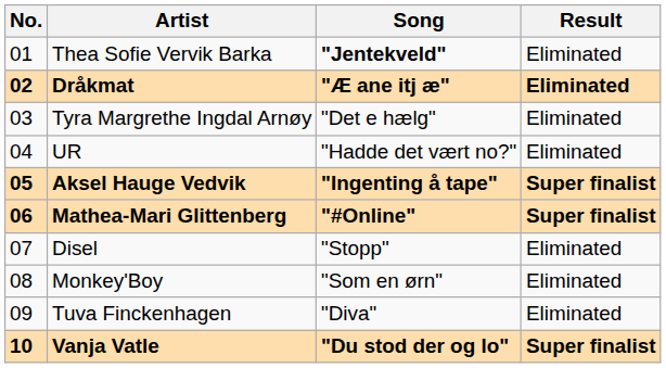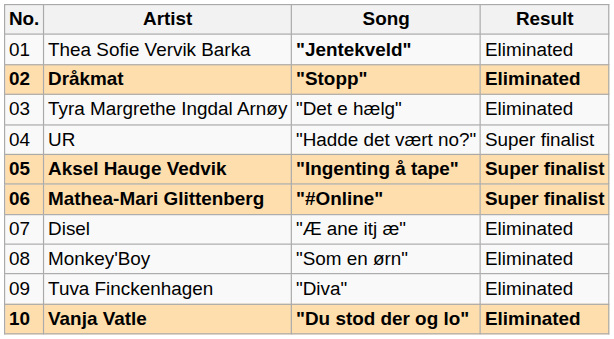Dråkmat | Song: "Æ ane itj æ" -> "Stopp"
UR | Result: Eliminated -> Super finalist
Disel | Song: "Stopp" -> "Æ ane itj æ"
Vanja Vatle | Result: Super finalist -> Eliminated
